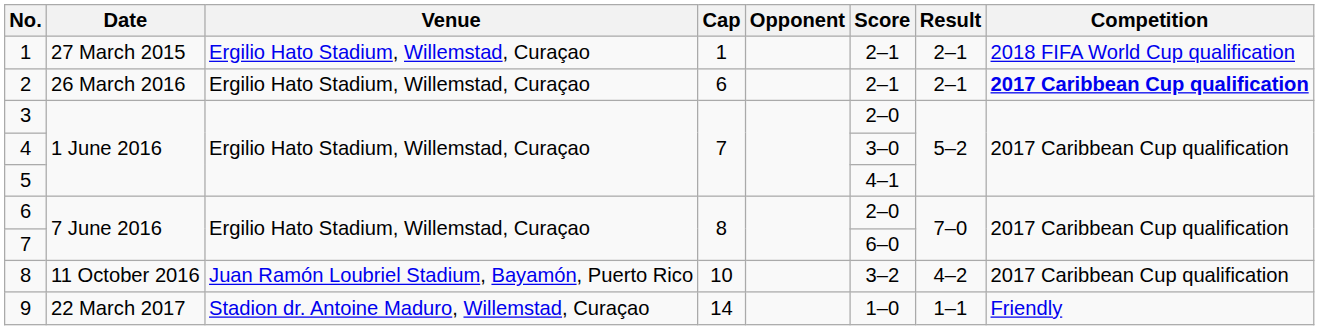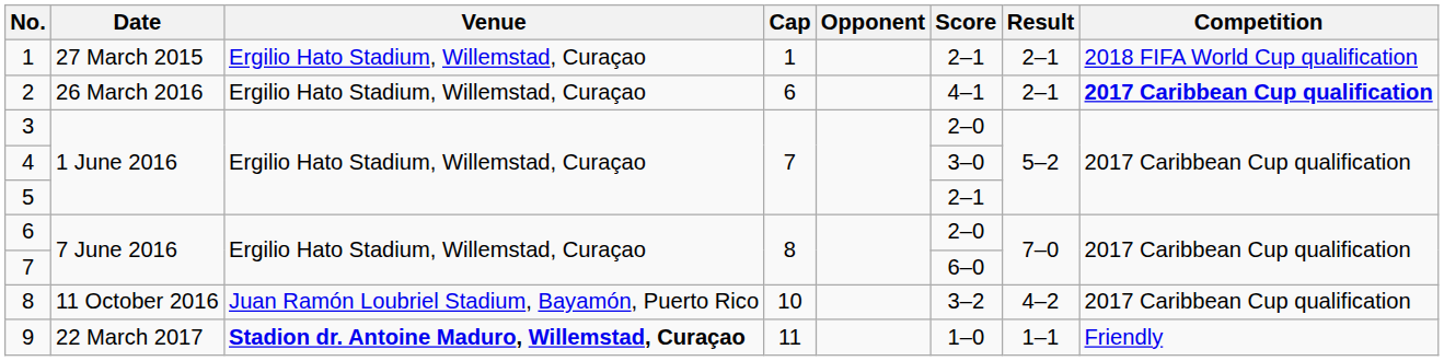2 | Score: 2–1 -> 4–1
5 | Score: 4–1 -> 2–1
9 | Venue: normal -> bold
9 | Cap: 14 -> 11
